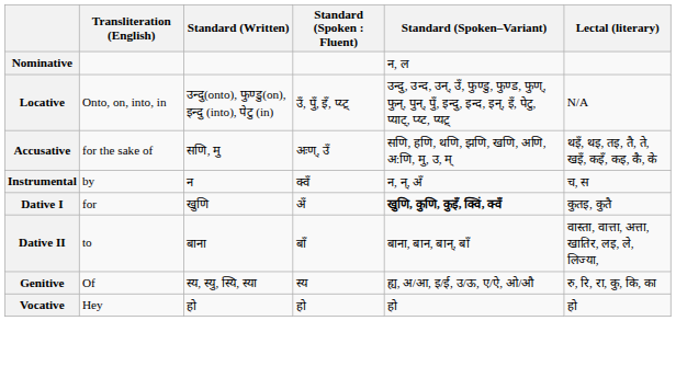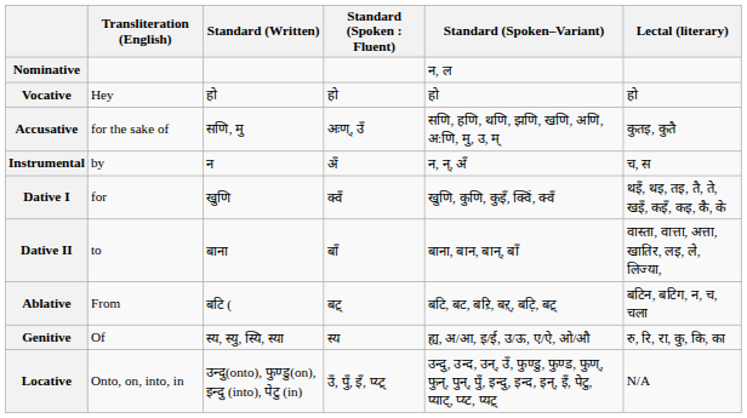rows swapped: Vocative <-> Locative
Accusative | Lectal (literary): थइँ, थइ, तइ, तै, ते, खइँ, कइँ, कइ, कै, के -> कुतइ, कुतै
Instrumental | column 4: क्वँ -> अँ
Dative I | column 4: अँ -> क्वँ
Dative I | Standard (Spoken–Variant): bold -> normal
Dative I | Lectal (literary): कुतइ, कुतै -> थइँ, थइ, तइ, तै, ते, खइँ, कइँ, कइ, कै, के
+ row: Ablative | From | बटि ( | बट़् | बटि, बट, बऱि, बऱ्, बट़ि, बट़् | बटिन, बटिग, न, च, चला
